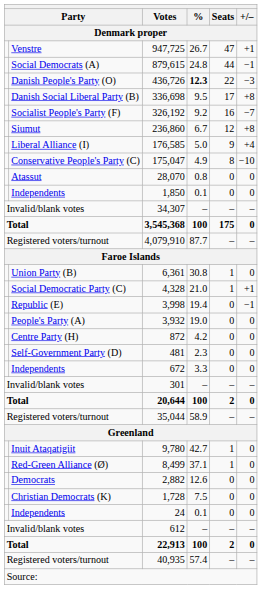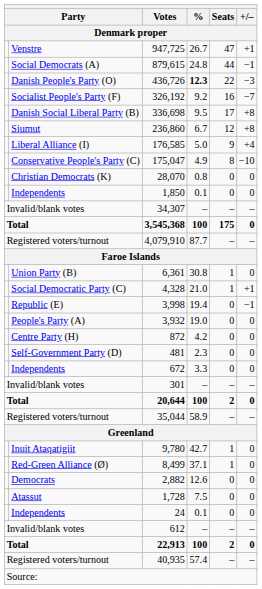rows swapped: 336,698 <-> 326,192
28,070 | column 2: Atassut -> Christian Democrats (K)
1,728 | column 2: Christian Democrats (K) -> Atassut
